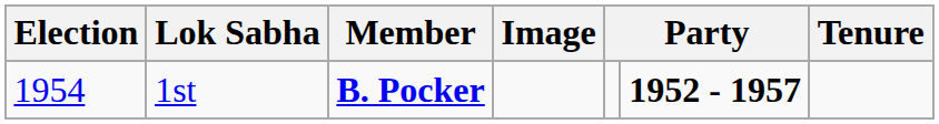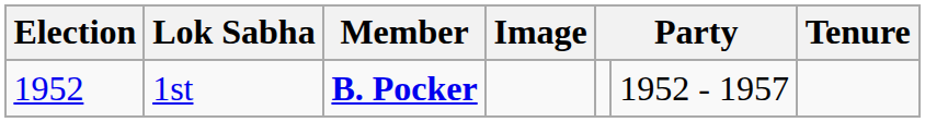1st | Election: 1954 -> 1952
1st | column 6: bold -> normal
